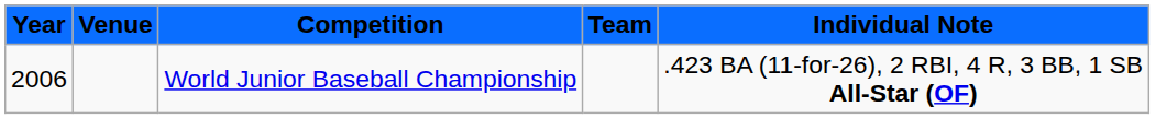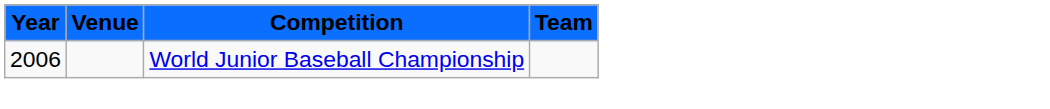- column: Individual Note | .423 BA (11-for-26), 2 RBI, 4 R, 3 BB, 1 SB All-Star (OF)
